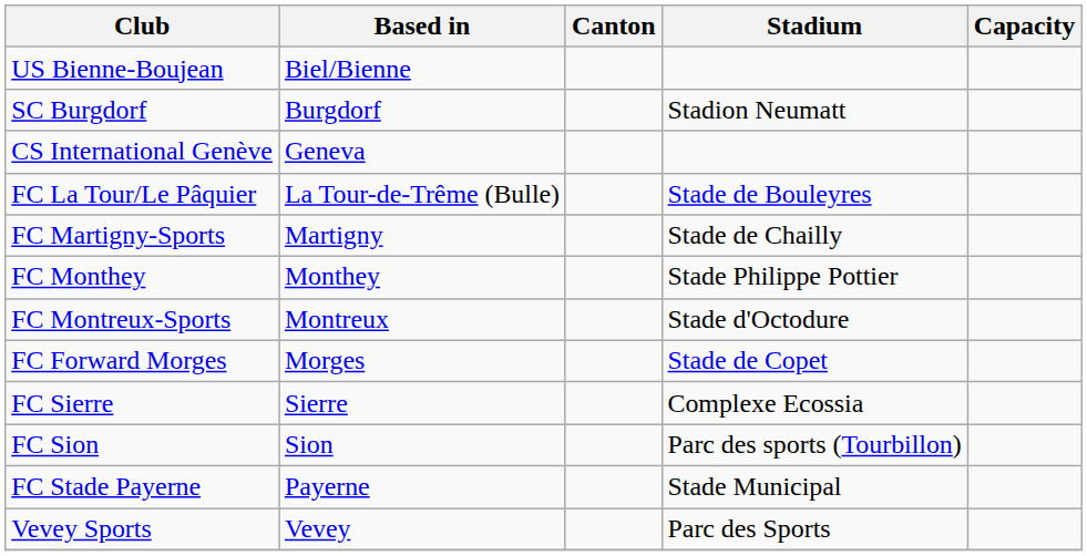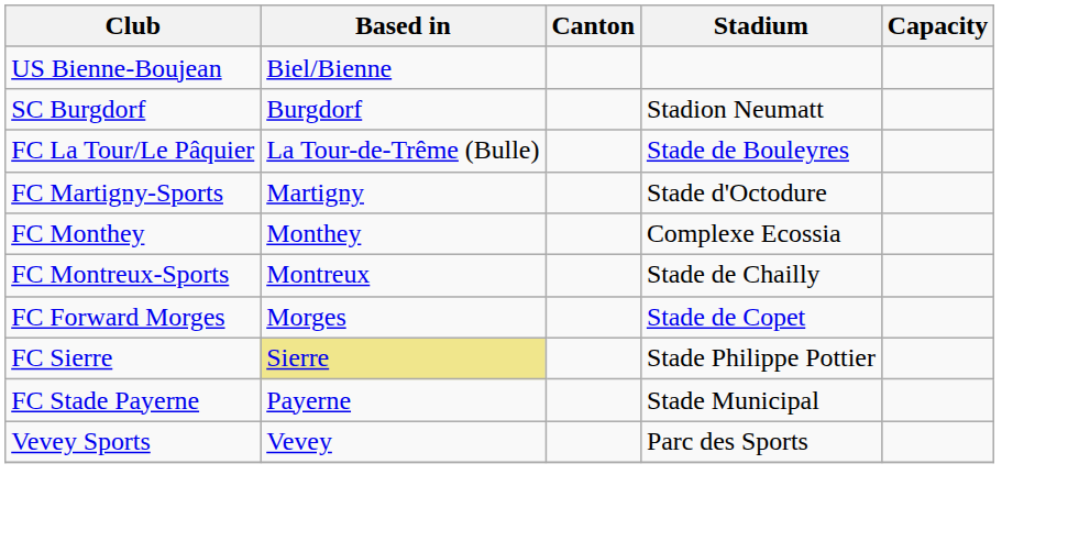- row: CS International Genève | Geneva
FC Martigny-Sports | Stadium: Stade de Chailly -> Stade d'Octodure
FC Monthey | Stadium: Stade Philippe Pottier -> Complexe Ecossia
FC Montreux-Sports | Stadium: Stade d'Octodure -> Stade de Chailly
FC Sierre | Based in: no background -> khaki background
FC Sierre | Stadium: Complexe Ecossia -> Stade Philippe Pottier
- row: FC Sion | Sion | Parc des sports (Tourbillon)
